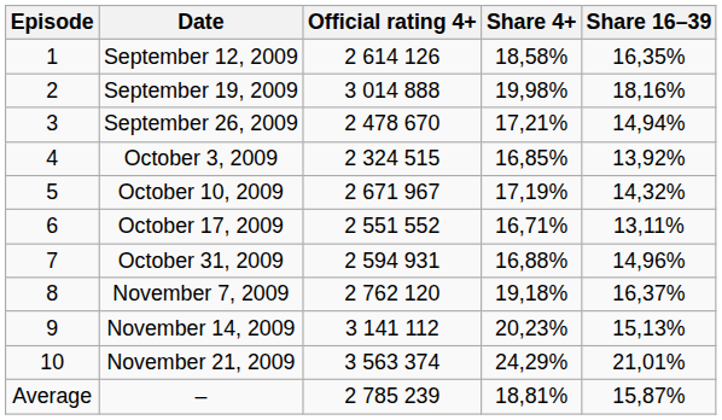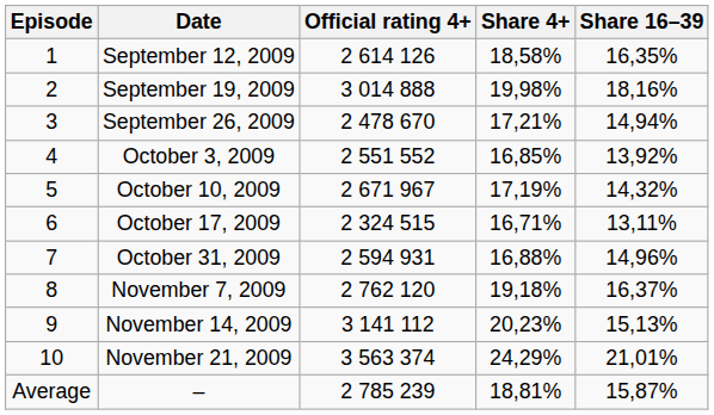October 3, 2009 | Official rating 4+: 2 324 515 -> 2 551 552
October 17, 2009 | Official rating 4+: 2 551 552 -> 2 324 515
